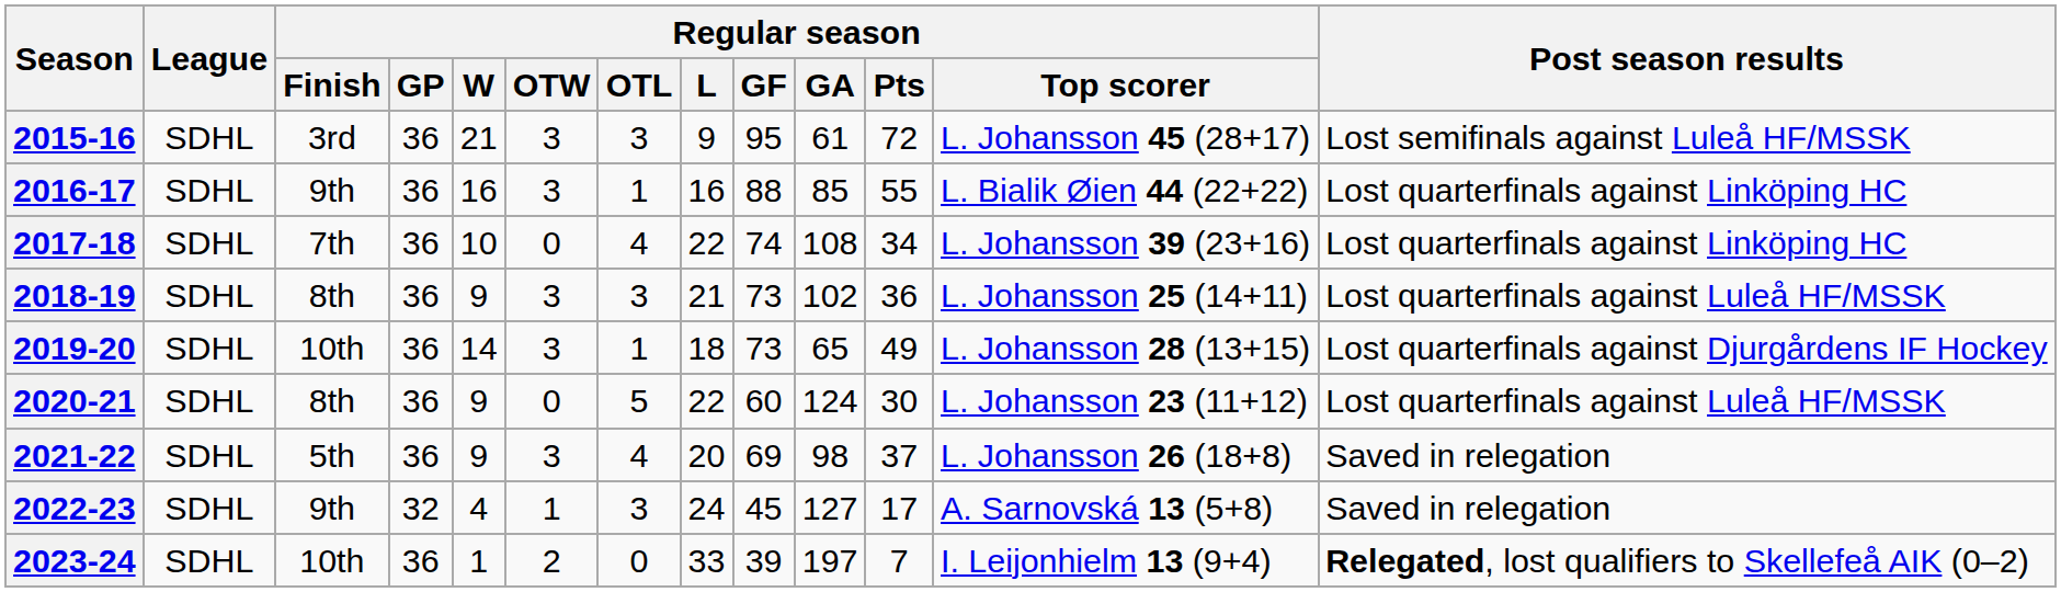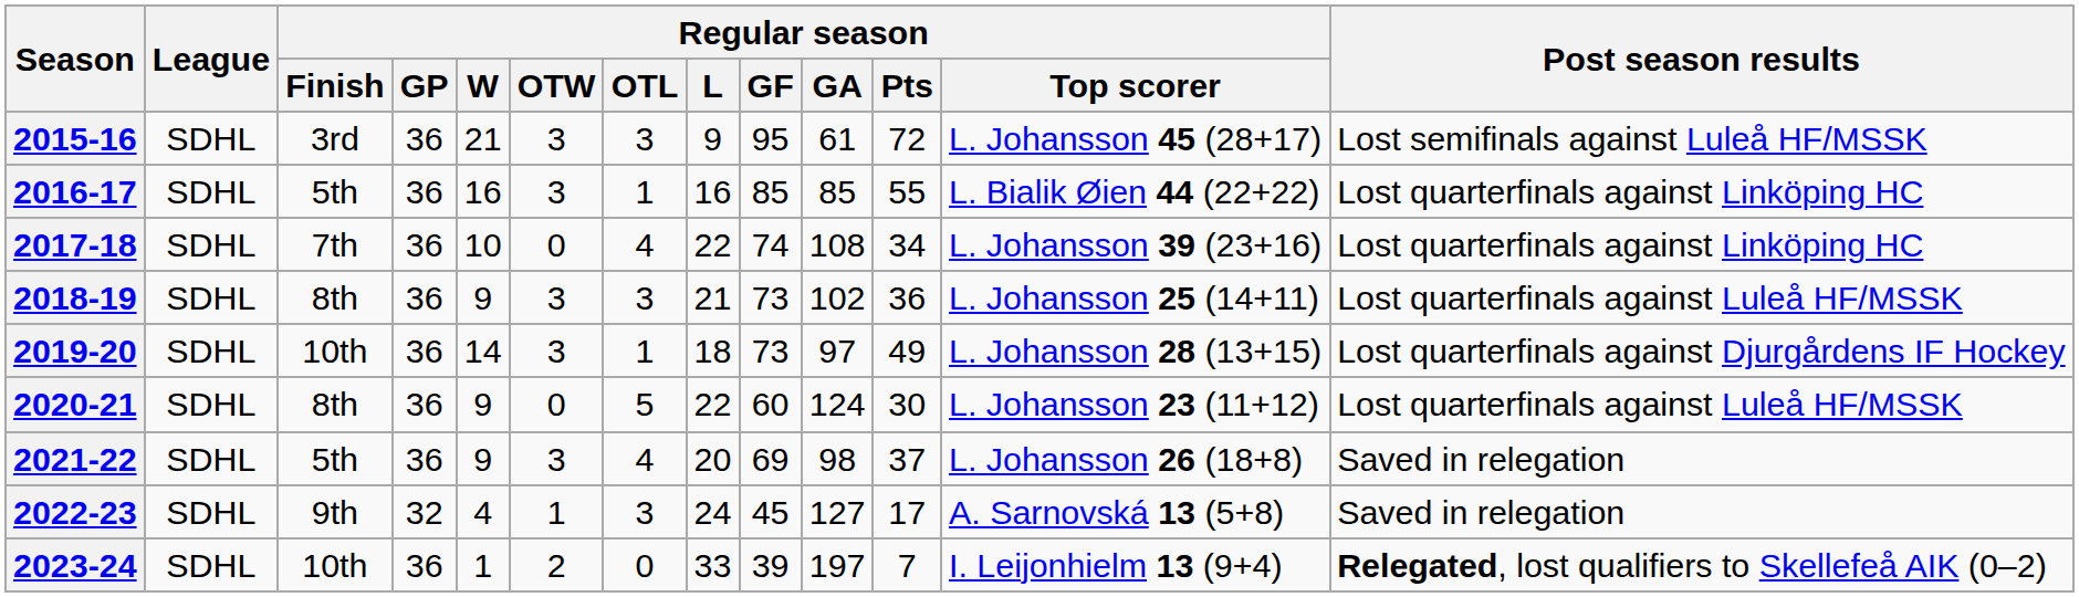2016-17 | Regular season / Finish: 9th -> 5th
2016-17 | Regular season / GF: 88 -> 85
2019-20 | Regular season / GA: 65 -> 97
